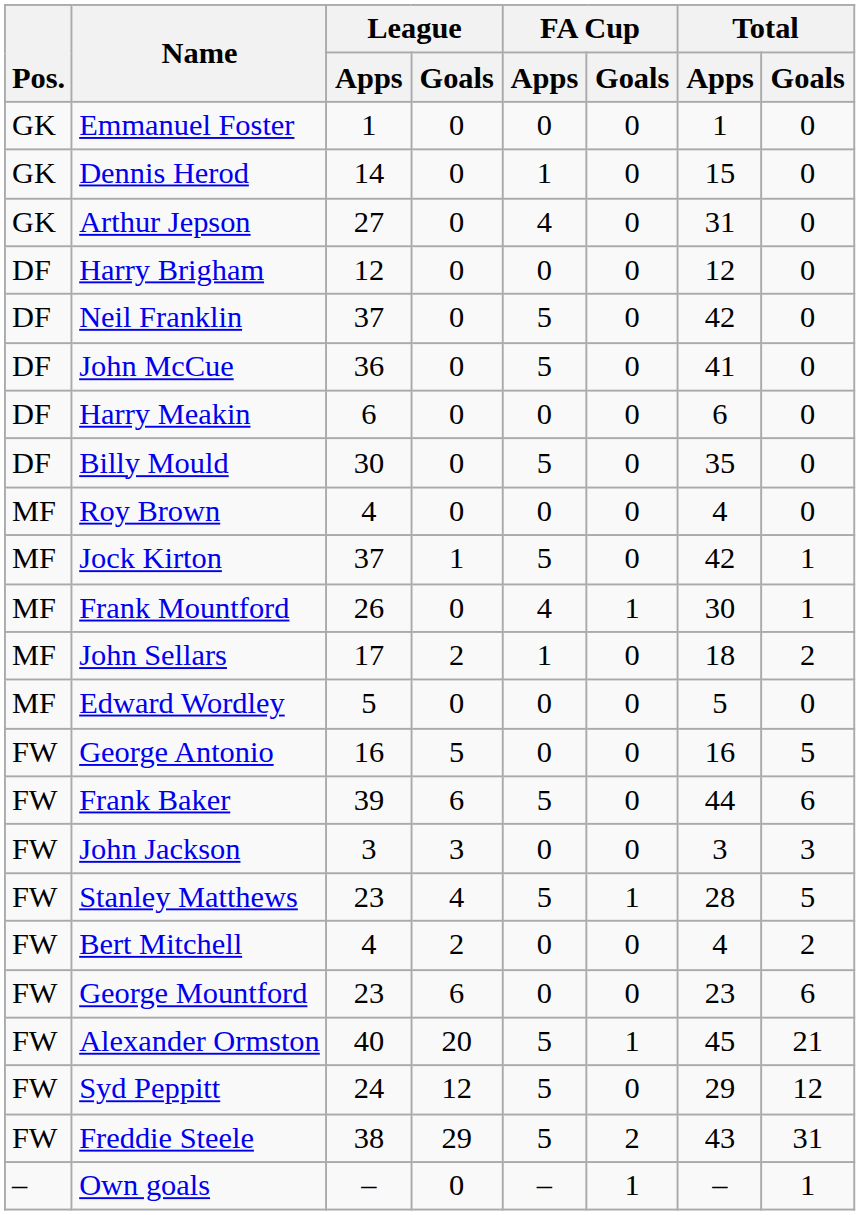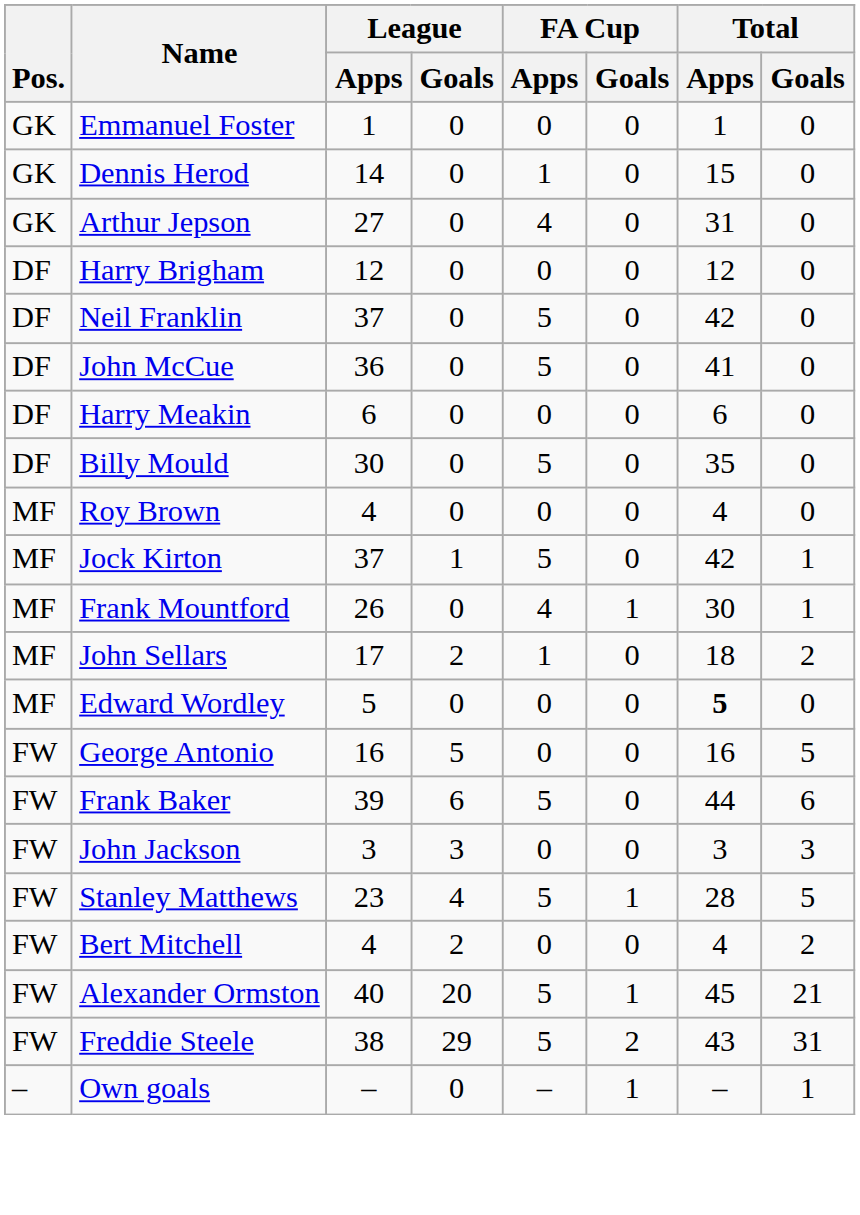Edward Wordley | Total / Apps: normal -> bold
- row: FW | George Mountford | 23 | 6 | 0 | 0 | 23 | 6
- row: FW | Syd Peppitt | 24 | 12 | 5 | 0 | 29 | 12
